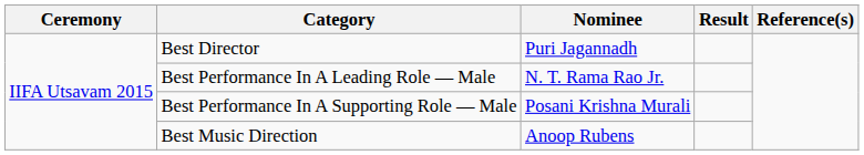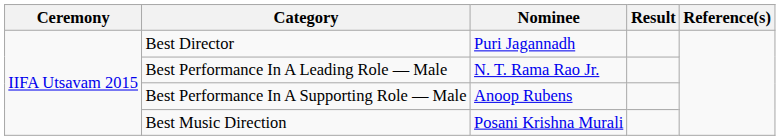Best Performance In A Supporting Role — Male | Nominee: Posani Krishna Murali -> Anoop Rubens
Best Music Direction | Nominee: Anoop Rubens -> Posani Krishna Murali
